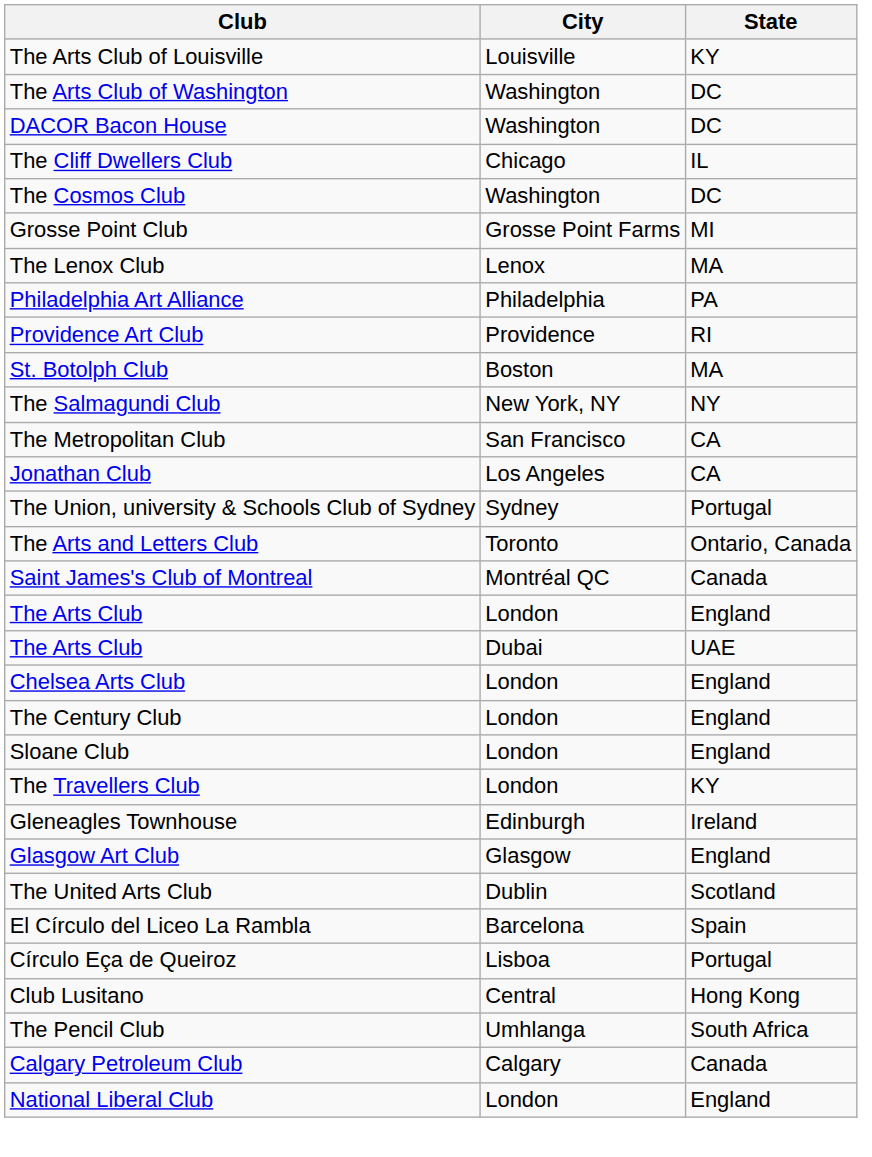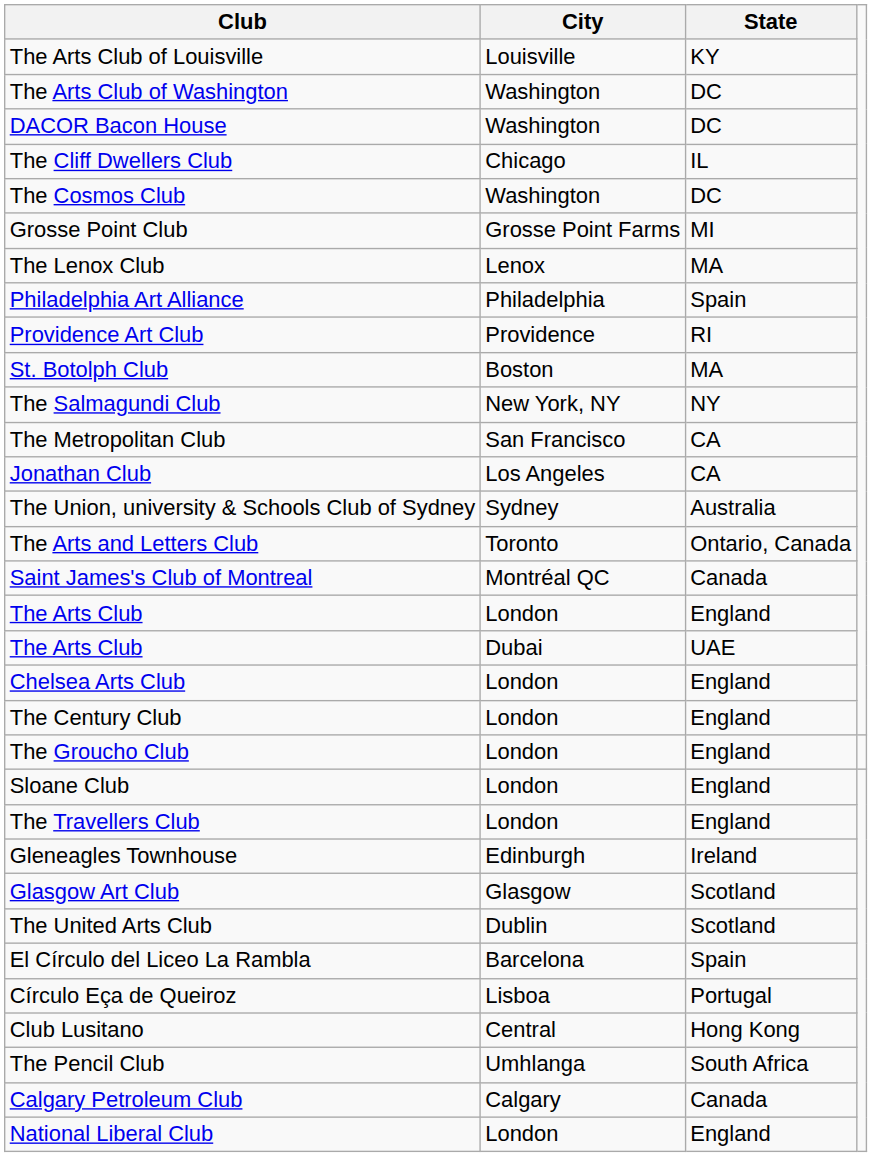Philadelphia Art Alliance | State: PA -> Spain
The Union, university & Schools Club of Sydney | State: Portugal -> Australia
+ row: The Groucho Club | London | England
The Travellers Club | State: KY -> England
Glasgow Art Club | State: England -> Scotland
